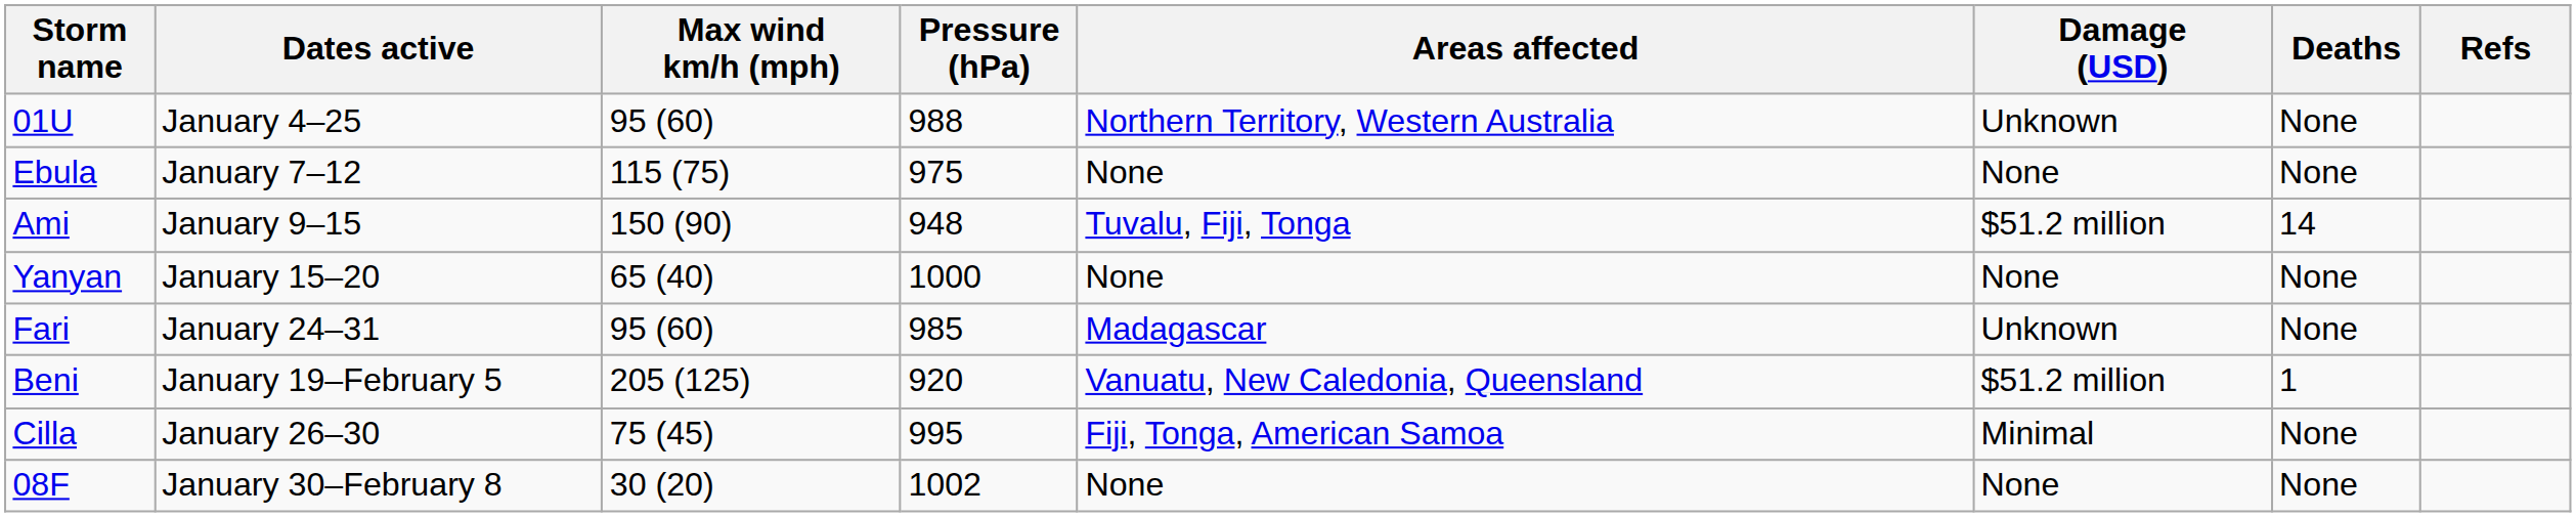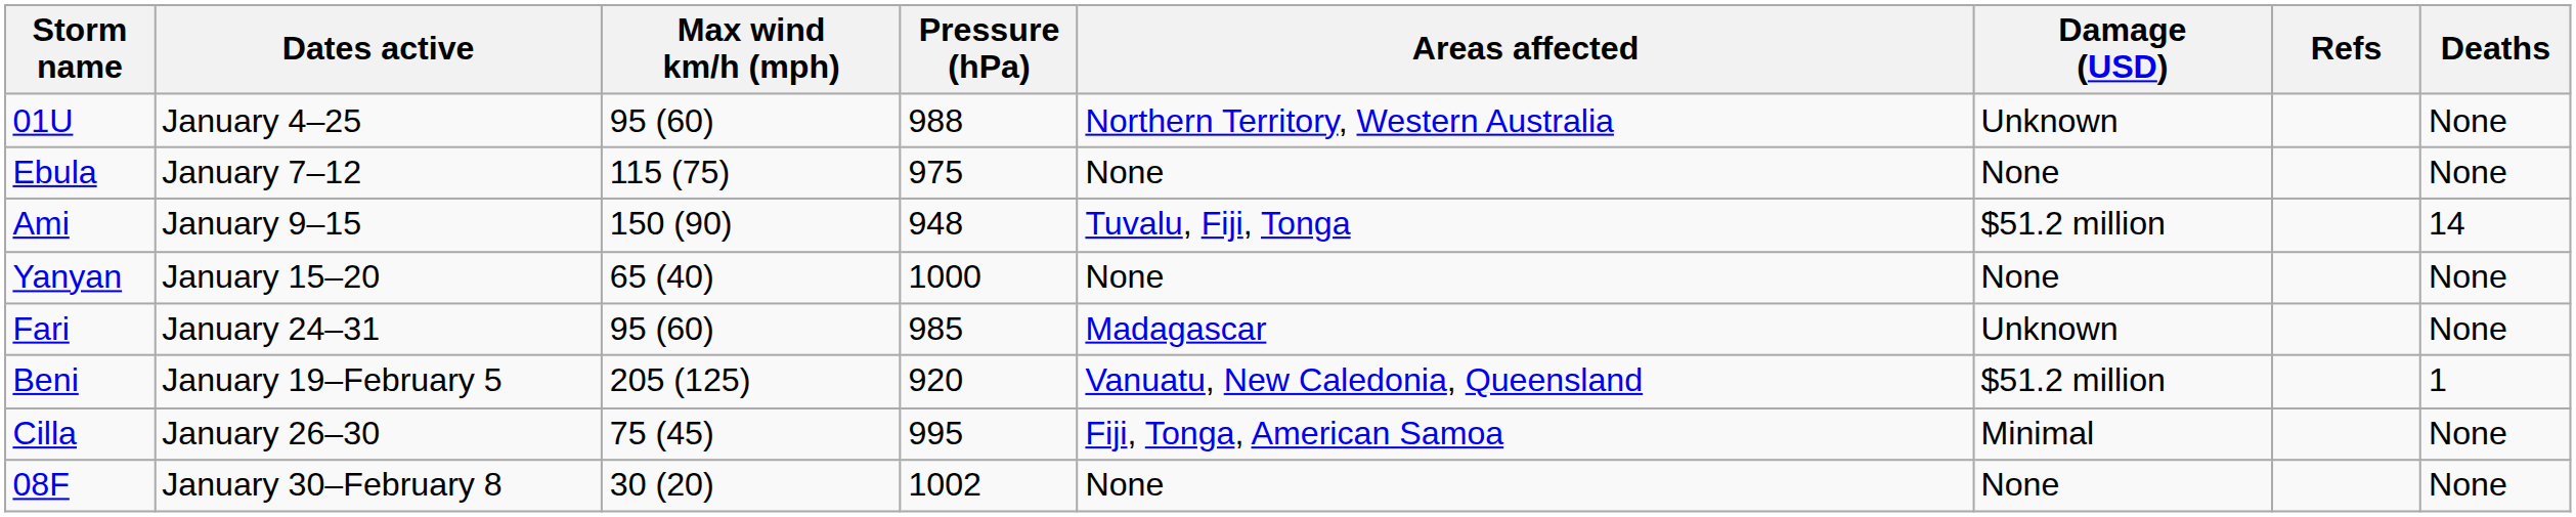columns swapped: Deaths <-> Refs
